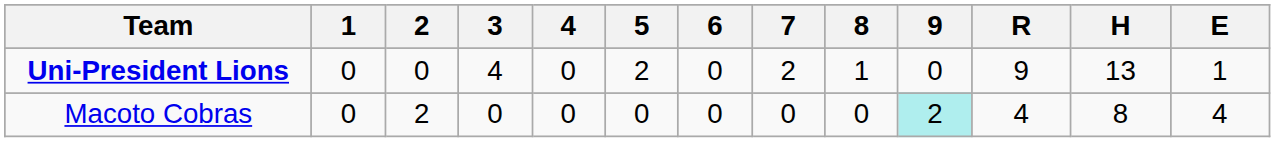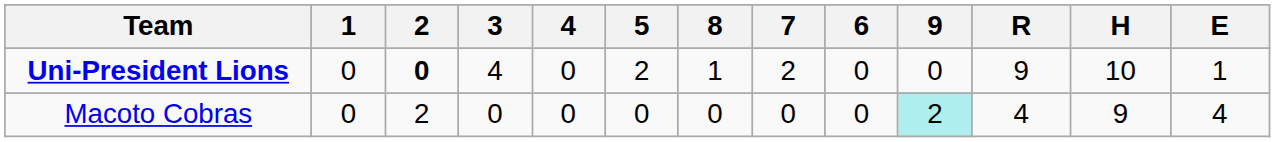columns swapped: 6 <-> 8
Uni-President Lions | 2: normal -> bold
Uni-President Lions | H: 13 -> 10
Macoto Cobras | H: 8 -> 9
